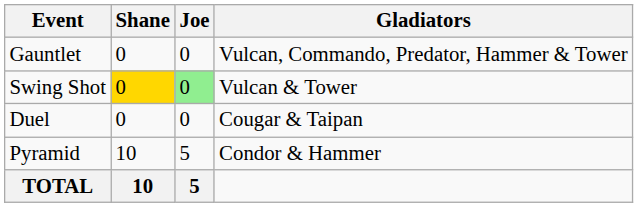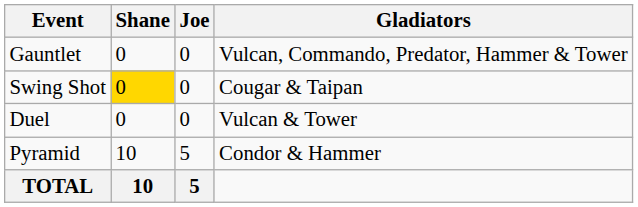Swing Shot | Joe: lightgreen background -> no background
Swing Shot | Gladiators: Vulcan & Tower -> Cougar & Taipan
Duel | Gladiators: Cougar & Taipan -> Vulcan & Tower
